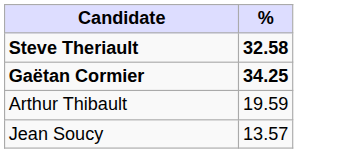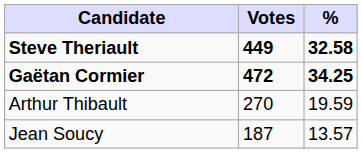+ column: Votes | 449 | 472 | 270 | 187
